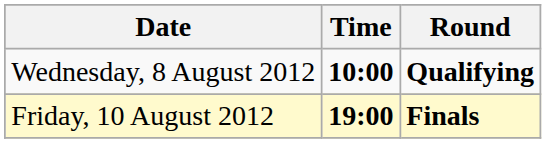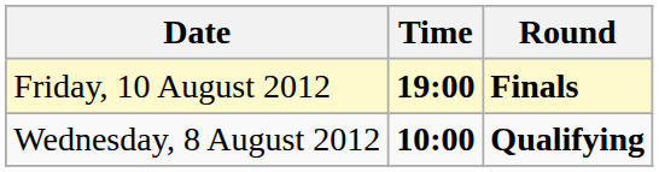rows swapped: Wednesday, 8 August 2012 <-> Friday, 10 August 2012
